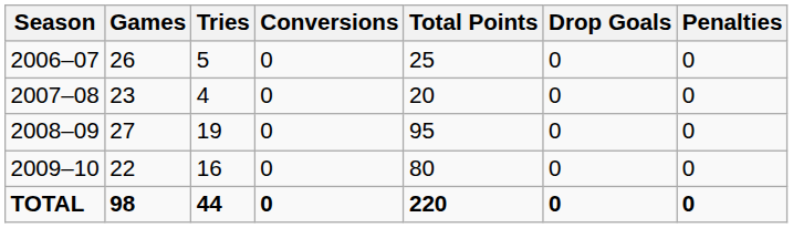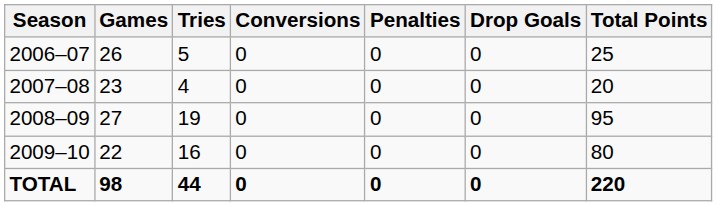columns swapped: Penalties <-> Total Points
